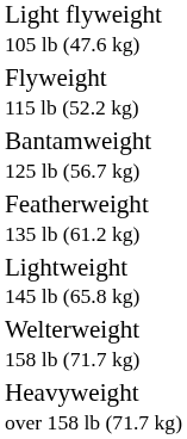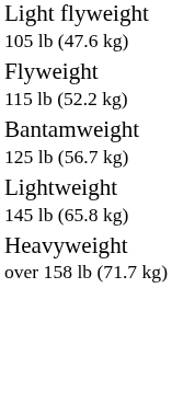- row: Featherweight 135 lb (61.2 kg)
- row: Welterweight 158 lb (71.7 kg)
